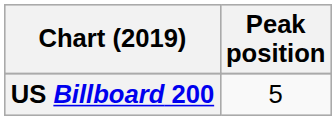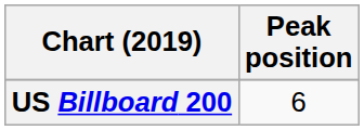US Billboard 200 | Peak position: 5 -> 6
